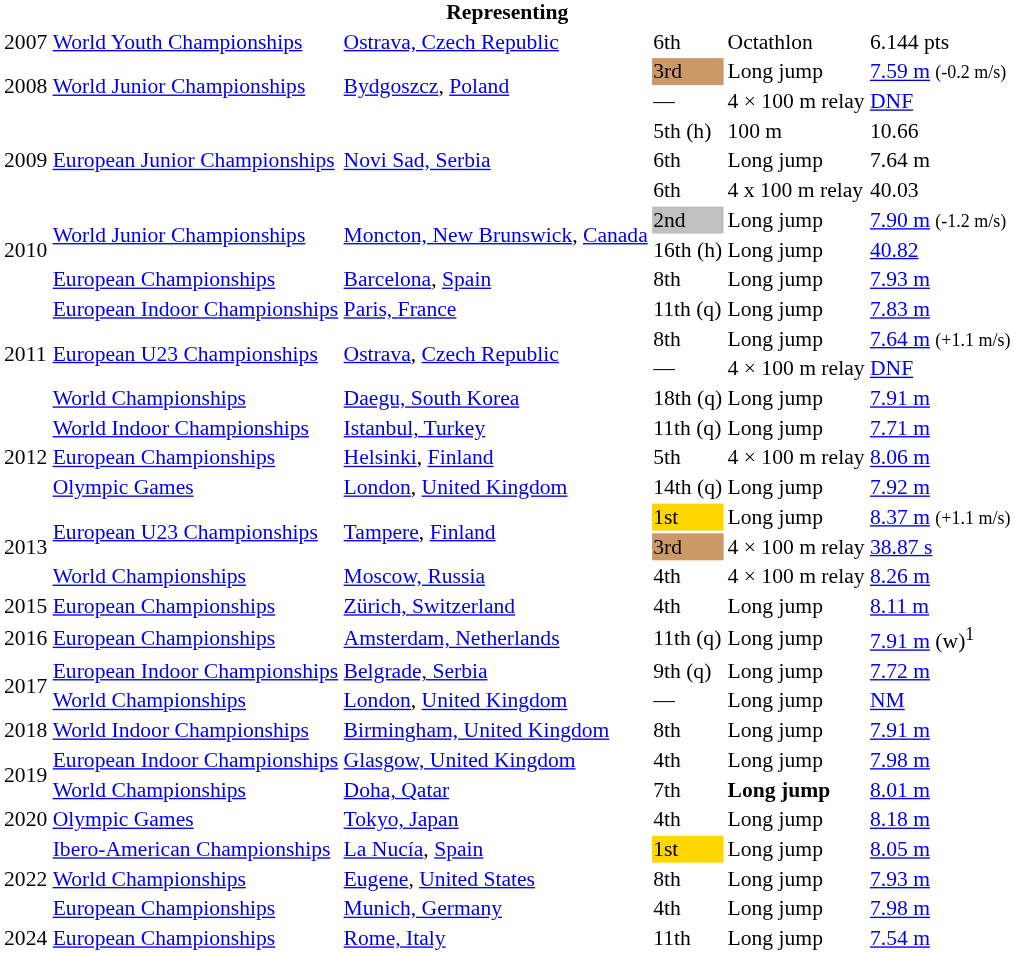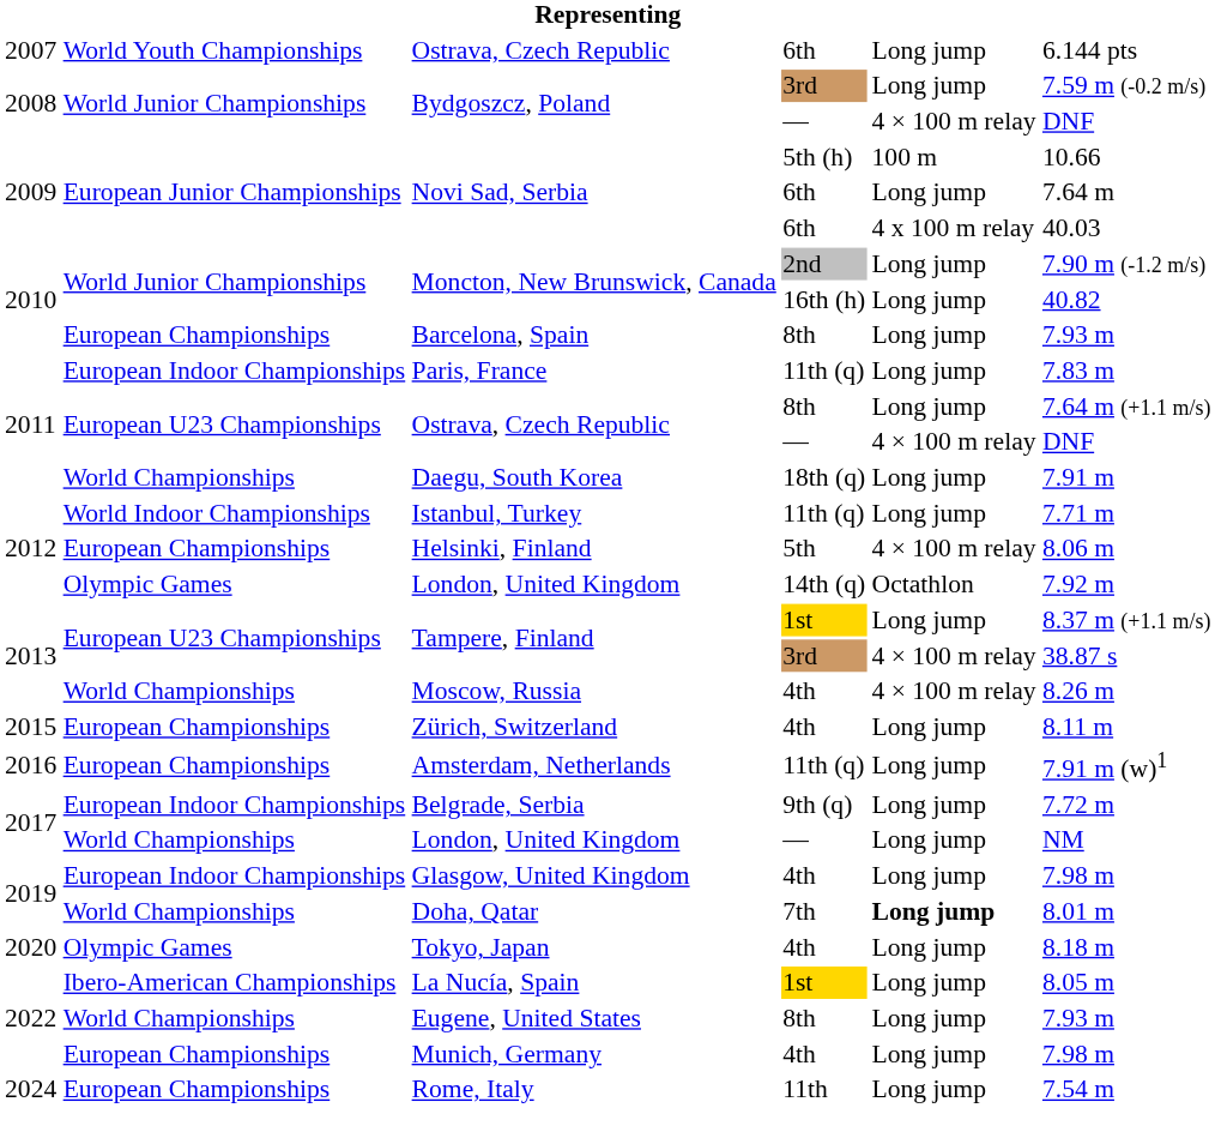Ostrava, Czech Republic / 6th | column 5: Octathlon -> Long jump
London, United Kingdom / 14th (q) | column 5: Long jump -> Octathlon
- row: 2018 | World Indoor Championships | Birmingham, United Kingdom | 8th | Long jump | 7.91 m
